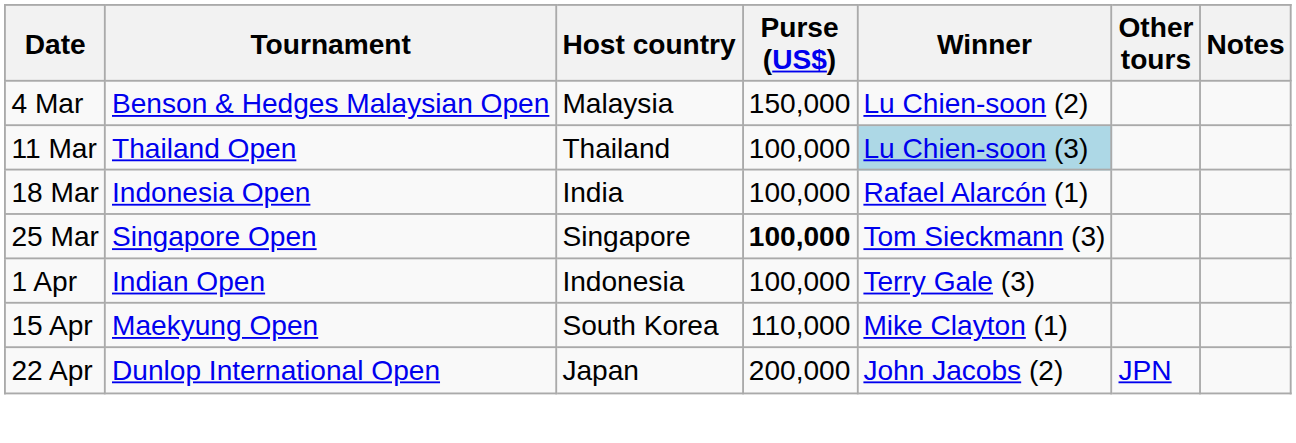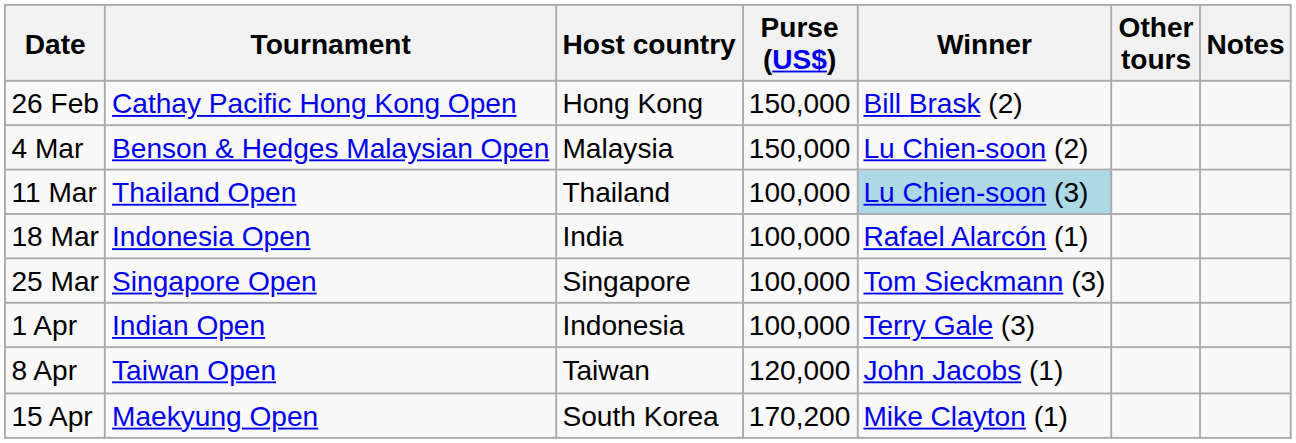+ row: 26 Feb | Cathay Pacific Hong Kong Open | Hong Kong | 150,000 | Bill Brask (2)
25 Mar | Purse (US$): bold -> normal
+ row: 8 Apr | Taiwan Open | Taiwan | 120,000 | John Jacobs (1)
15 Apr | Purse (US$): 110,000 -> 170,200
- row: 22 Apr | Dunlop International Open | Japan | 200,000 | John Jacobs (2) | JPN
